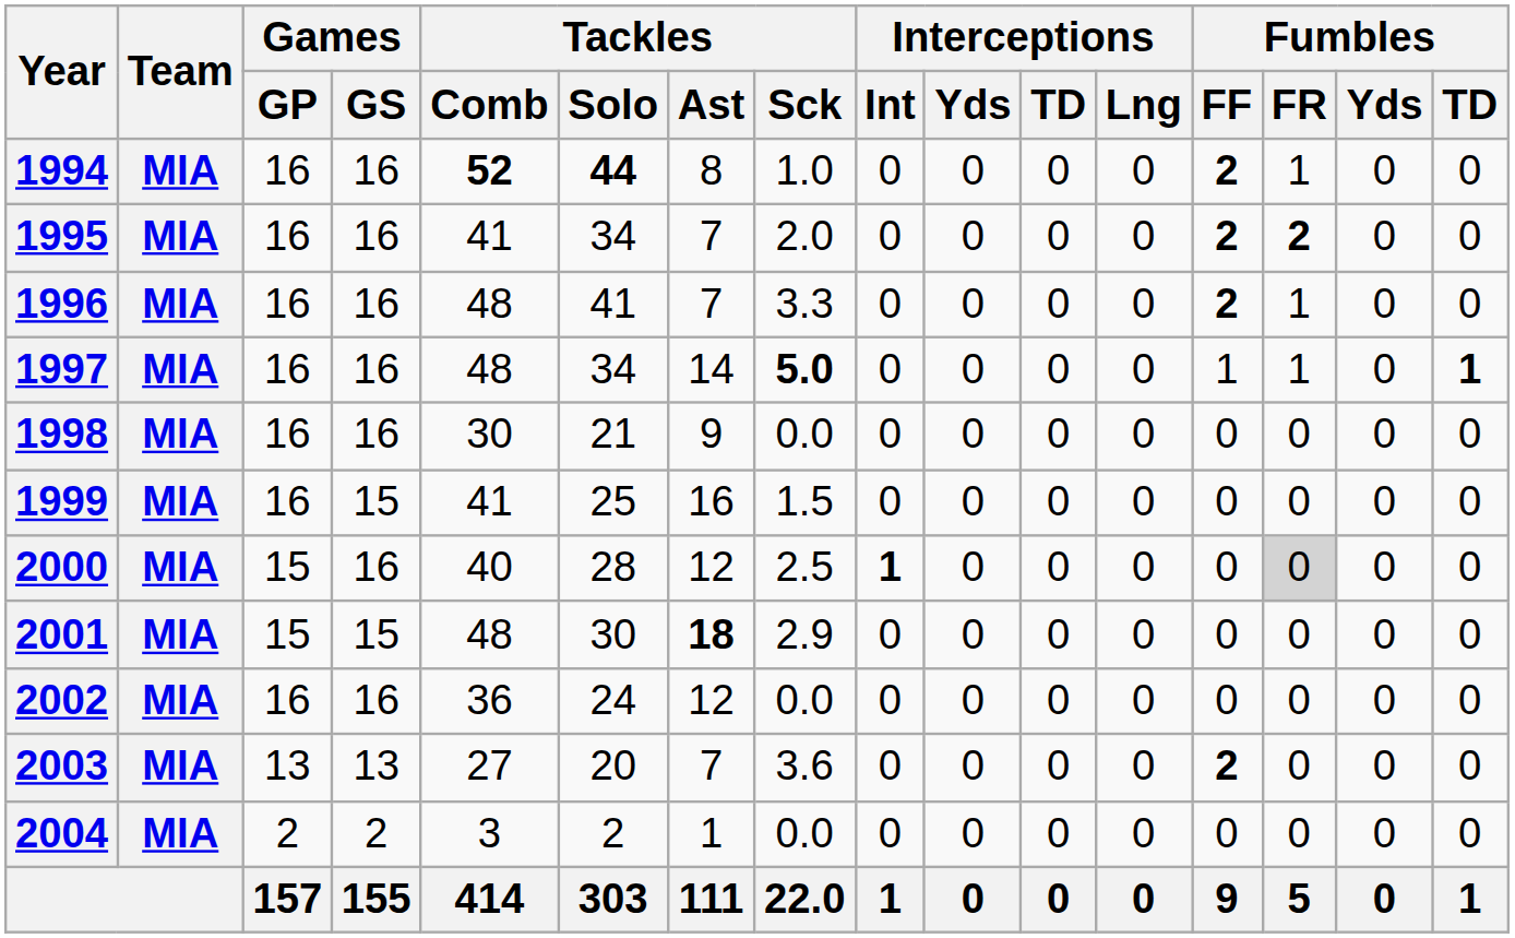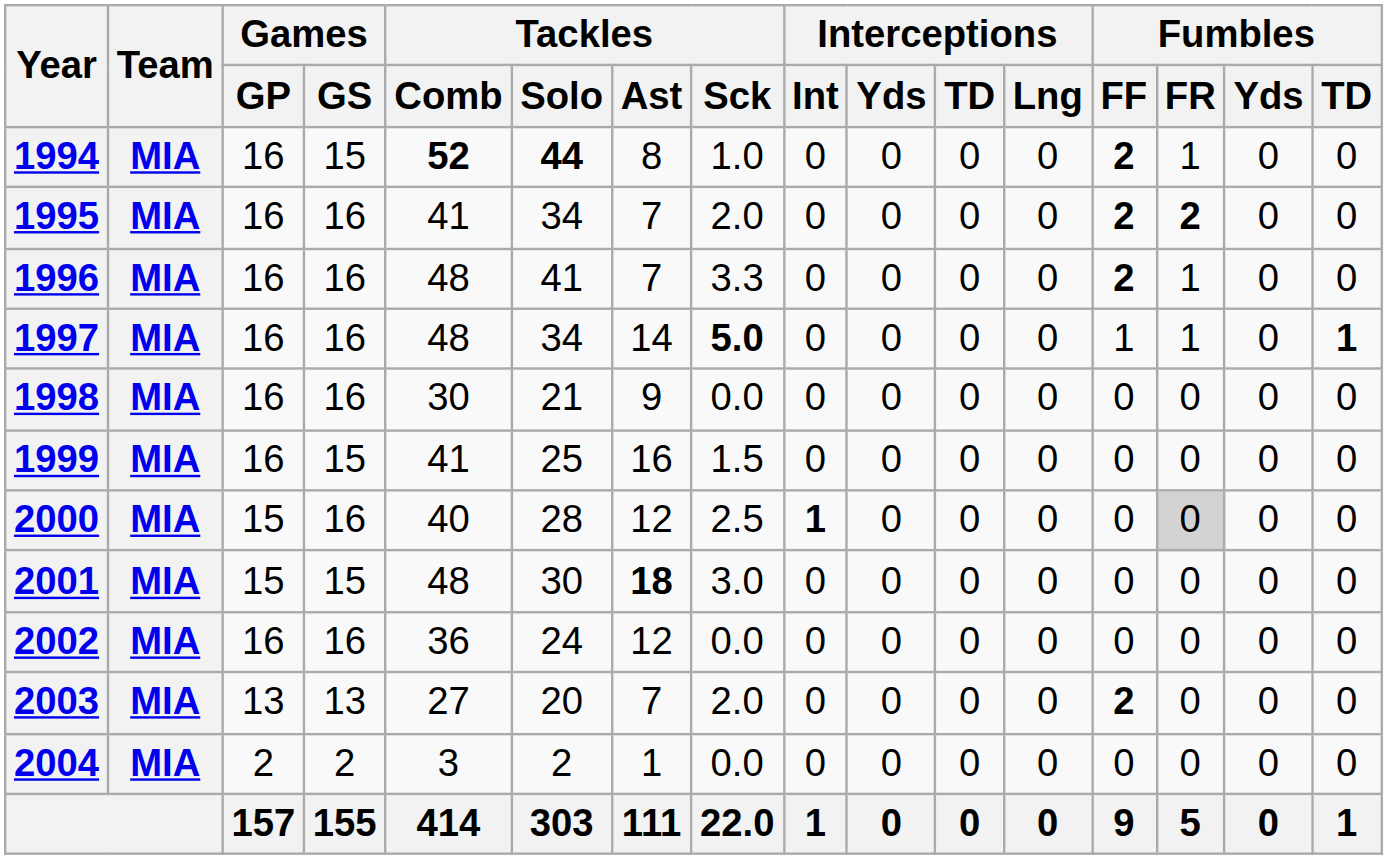1994 | Games / GS: 16 -> 15
2001 | Tackles / Sck: 2.9 -> 3.0
2003 | Tackles / Sck: 3.6 -> 2.0
